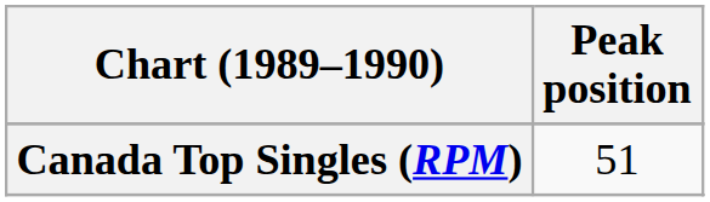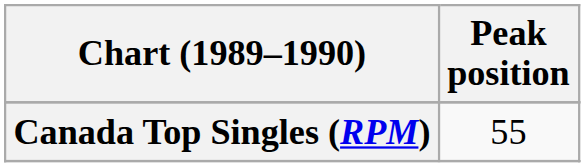Canada Top Singles (RPM) | Peak position: 51 -> 55
